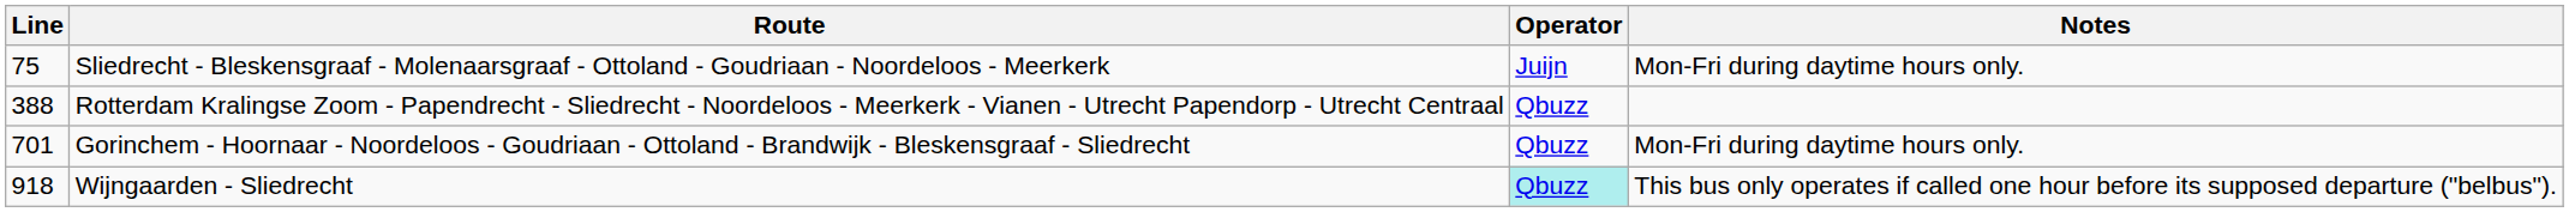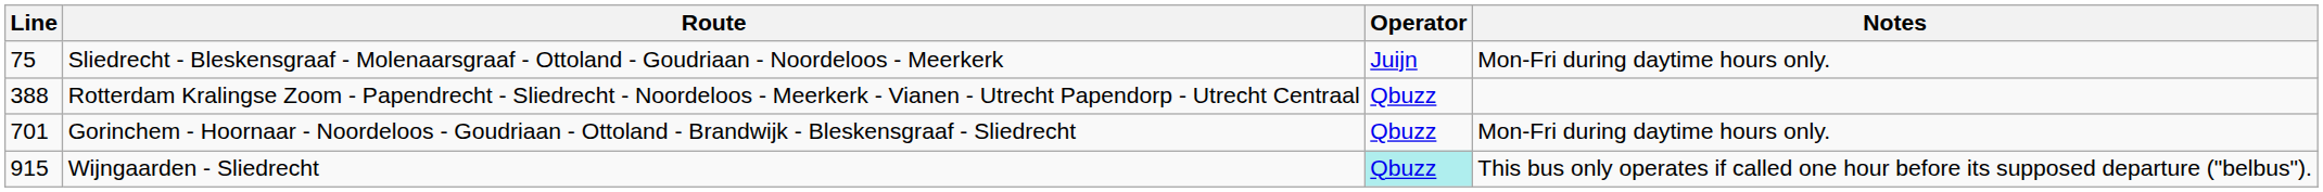Wijngaarden - Sliedrecht | Line: 918 -> 915
